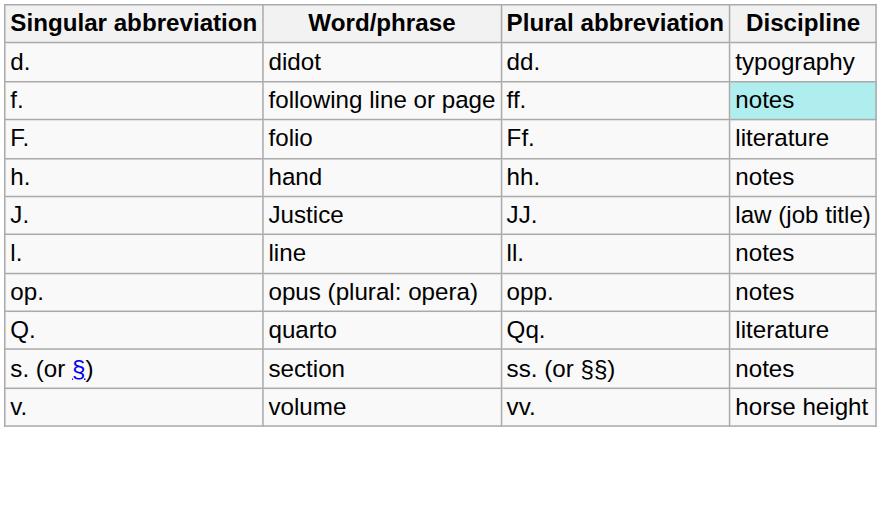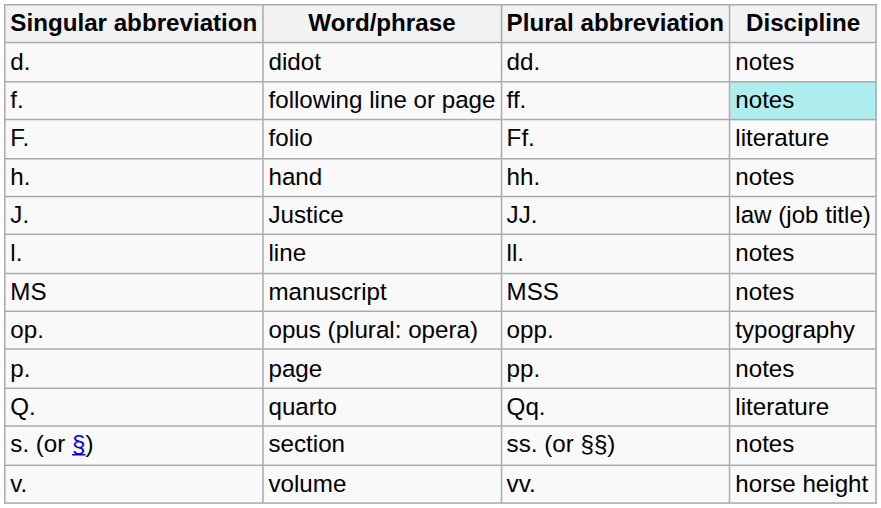didot | Discipline: typography -> notes
+ row: MS | manuscript | MSS | notes
opus (plural: opera) | Discipline: notes -> typography
+ row: p. | page | pp. | notes
